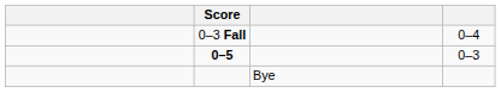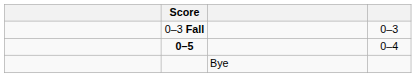0–3 Fall | column 4: 0–4 -> 0–3
0–5 | column 4: 0–3 -> 0–4
